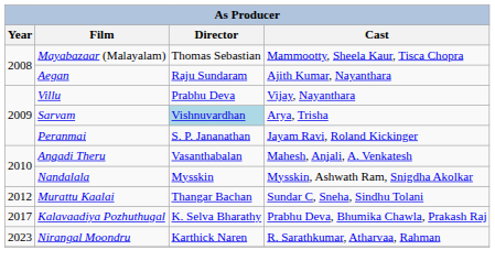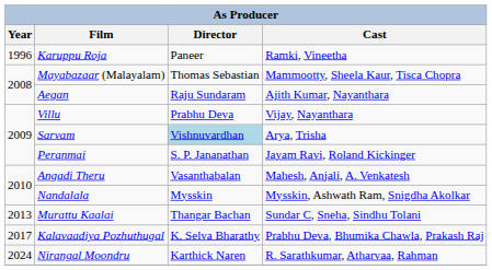+ row: 1996 | Karuppu Roja | Paneer | Ramki, Vineetha
Murattu Kaalai | Year: 2012 -> 2013
Nirangal Moondru | Year: 2023 -> 2024
